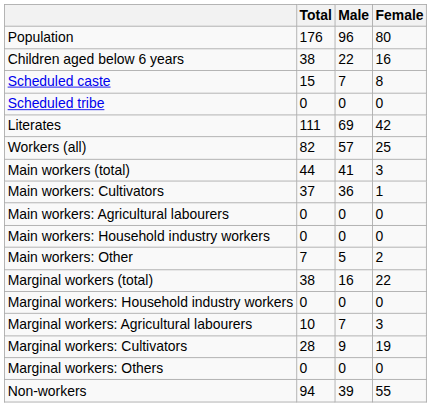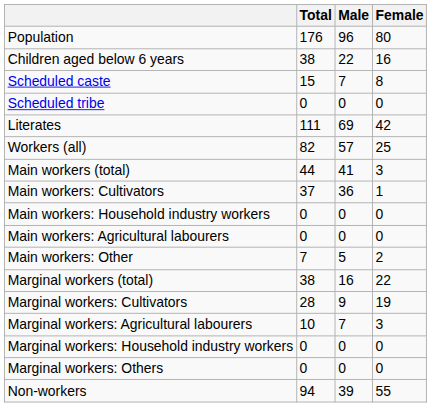rows swapped: Main workers: Agricultural labourers <-> Main workers: Household industry workers
rows swapped: Marginal workers: Cultivators <-> Marginal workers: Household industry workers
